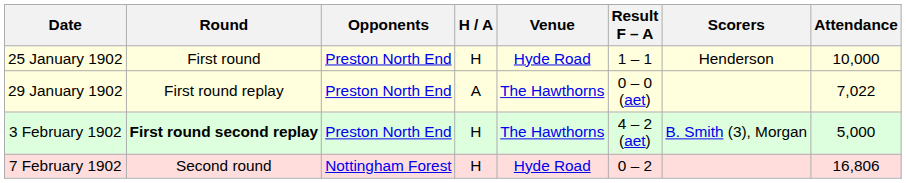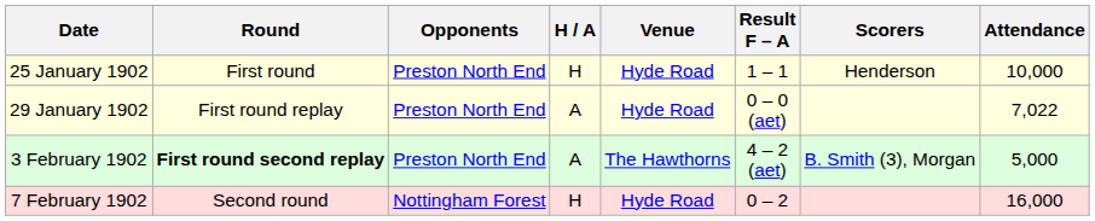29 January 1902 | Venue: The Hawthorns -> Hyde Road
3 February 1902 | H / A: H -> A
7 February 1902 | Attendance: 16,806 -> 16,000
